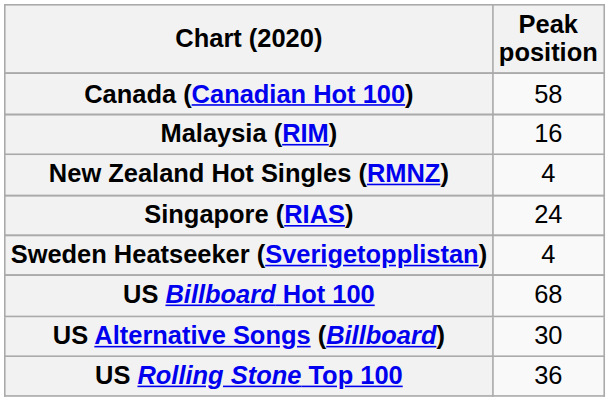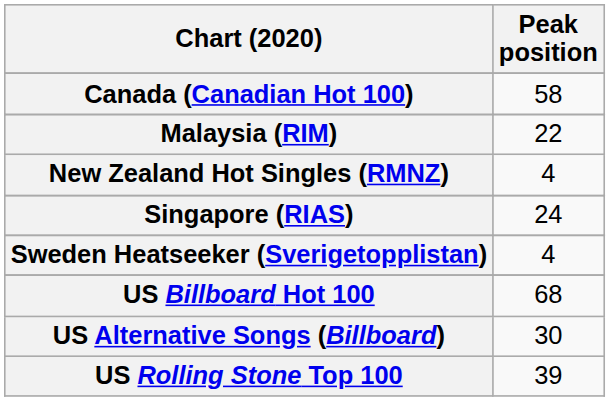Malaysia (RIM) | Peak position: 16 -> 22
US Rolling Stone Top 100 | Peak position: 36 -> 39
